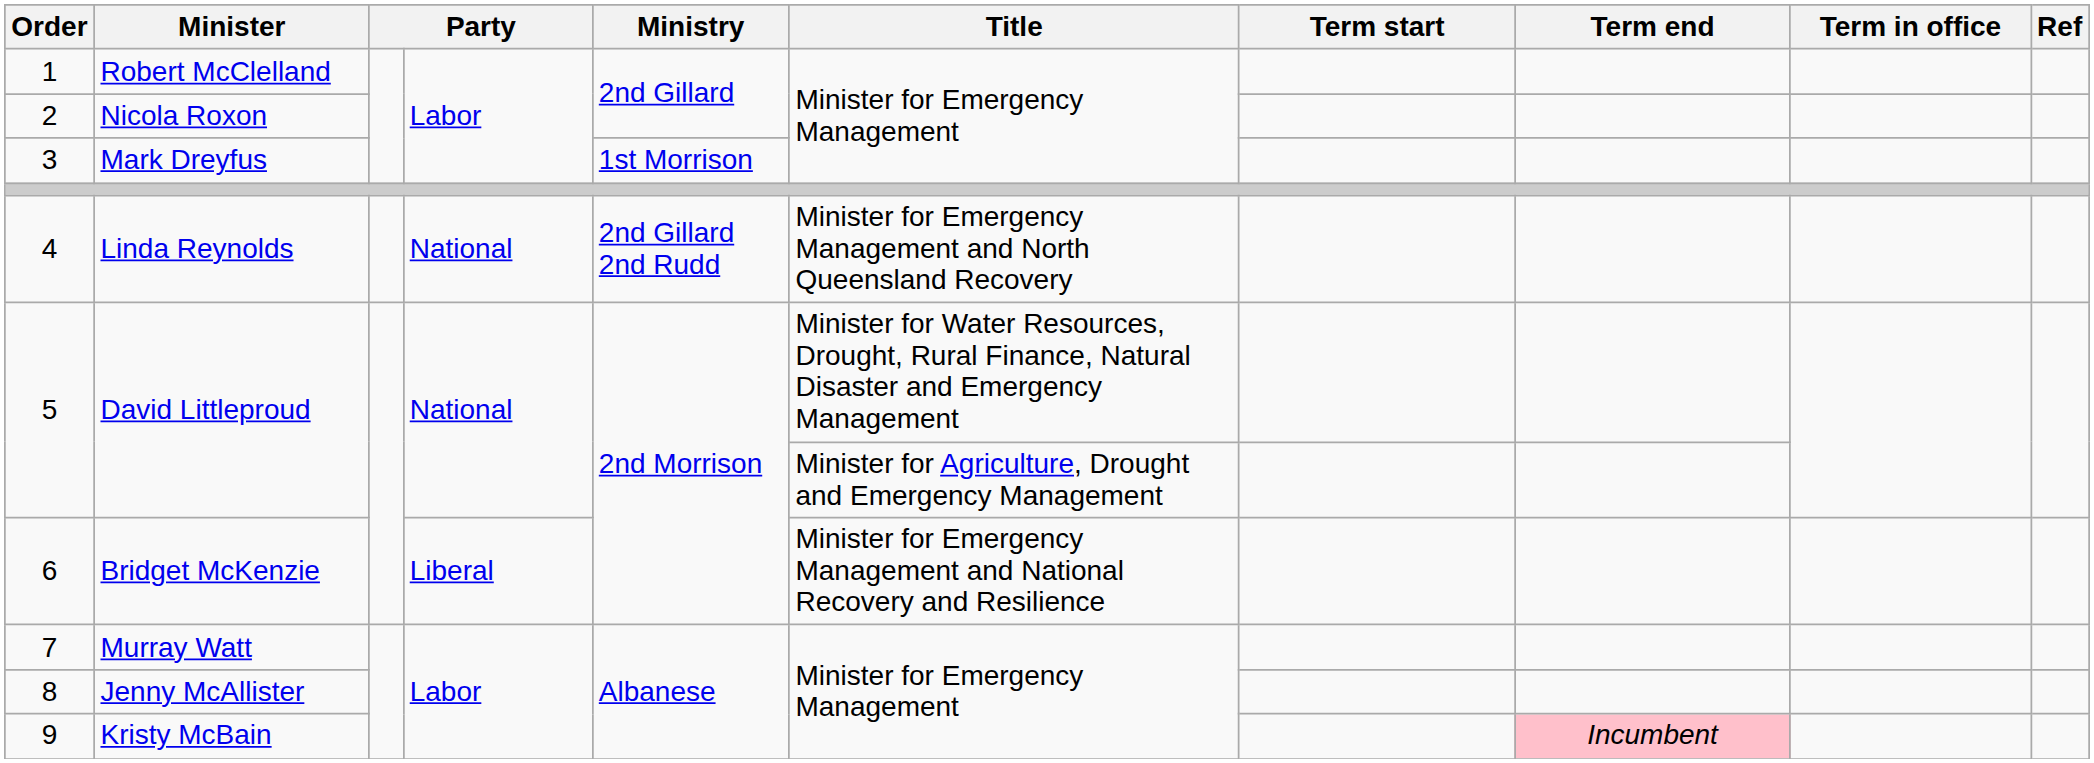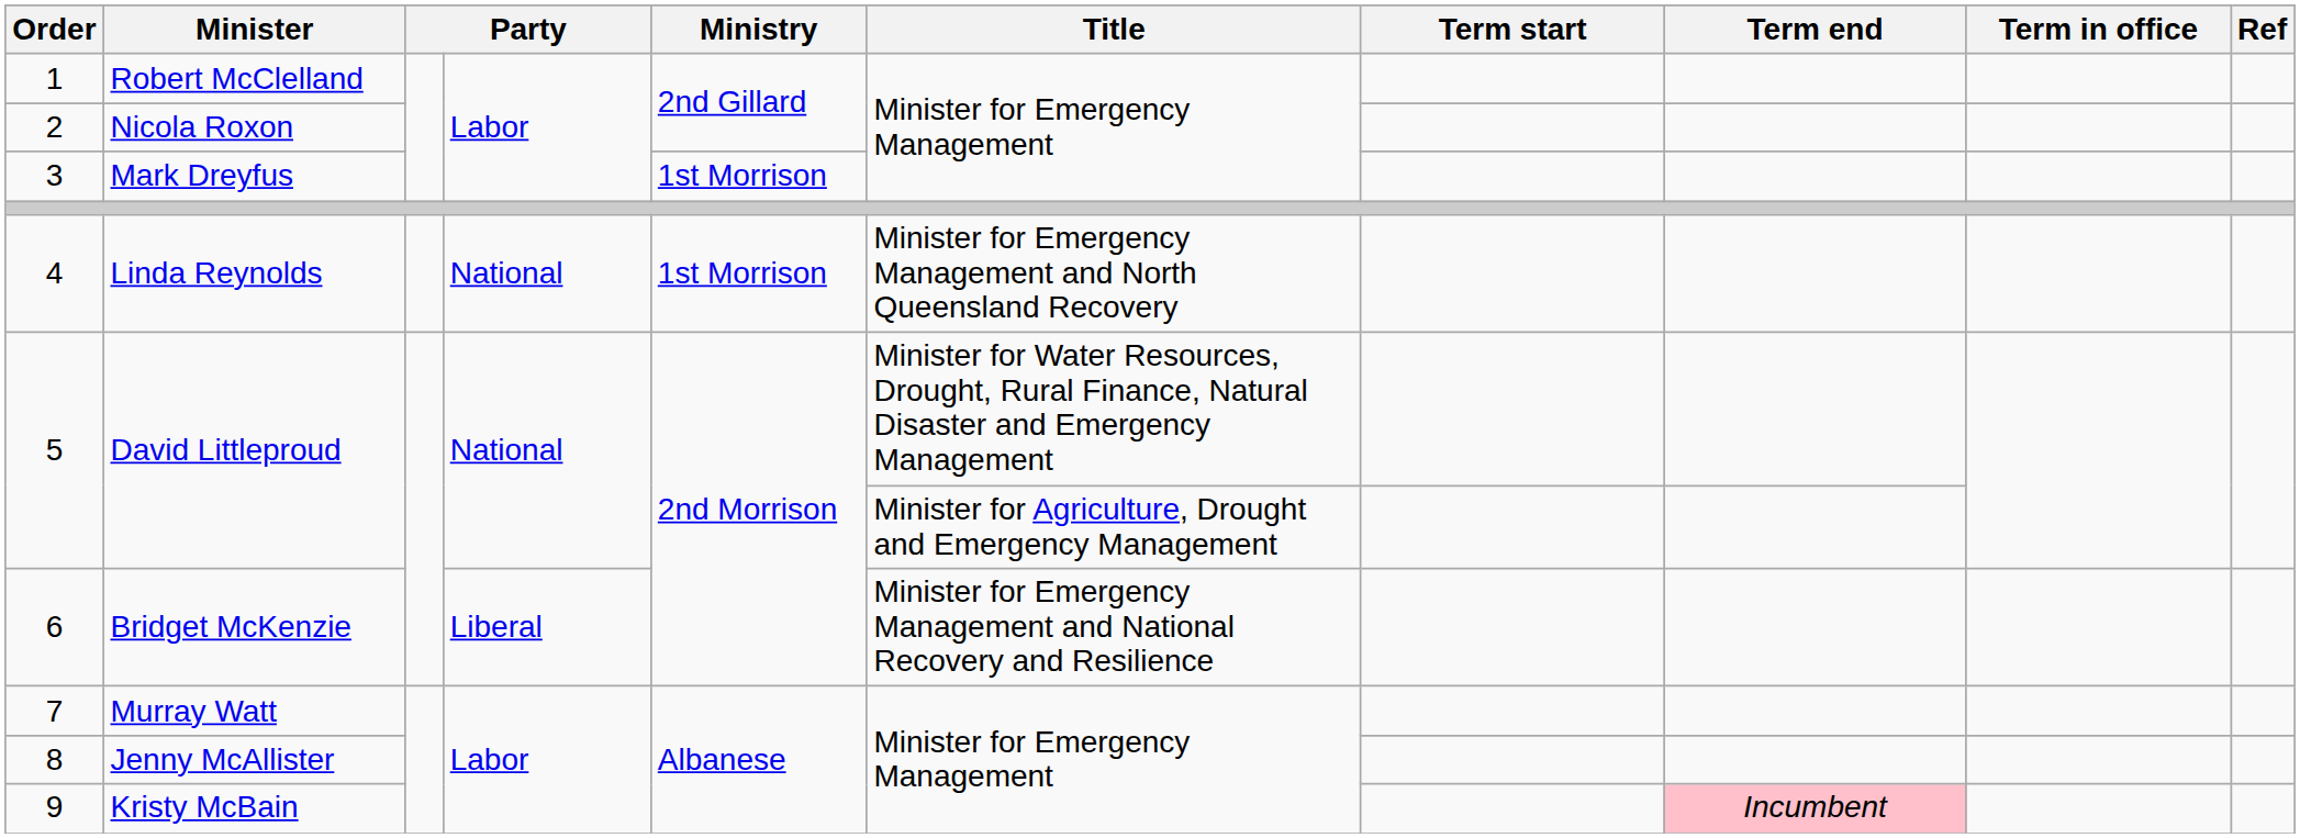Linda Reynolds | Ministry: 2nd Gillard 2nd Rudd -> 1st Morrison
